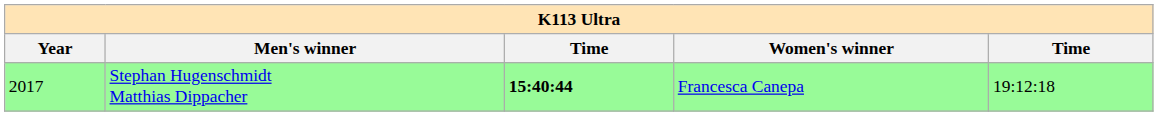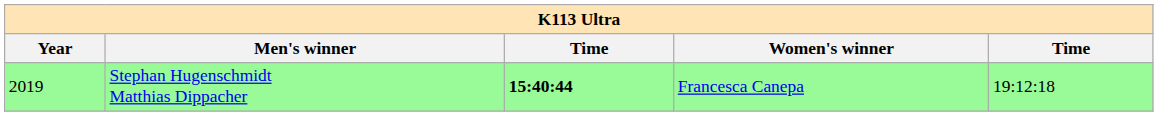Stephan Hugenschmidt Matthias Dippacher | Year: 2017 -> 2019
